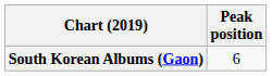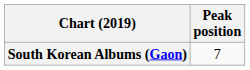South Korean Albums (Gaon) | Peak position: 6 -> 7
